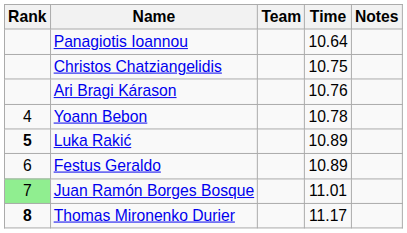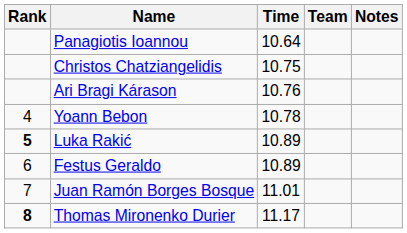columns swapped: Team <-> Time
Juan Ramón Borges Bosque | Rank: lightgreen background -> no background
